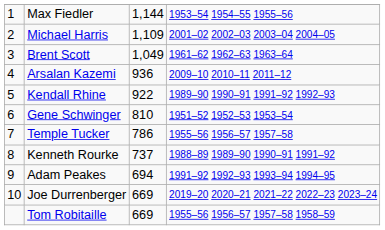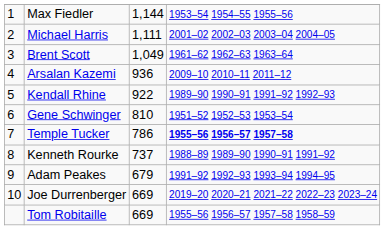Michael Harris | column 3: 1,109 -> 1,111
Temple Tucker | column 4: normal -> bold
Adam Peakes | column 3: 694 -> 679
